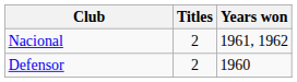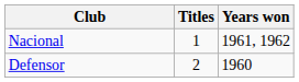Nacional | Titles: 2 -> 1
